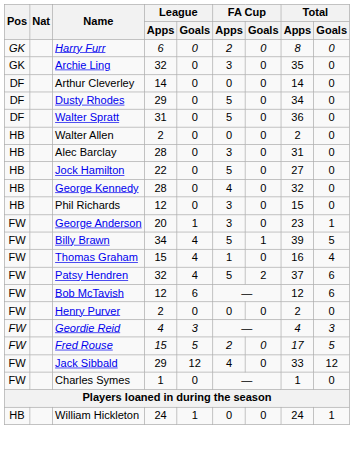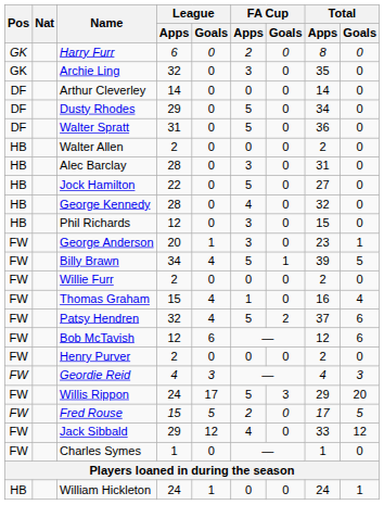+ row: FW | Willie Furr | 2 | 0 | 0 | 0 | 2 | 0
+ row: FW | Willis Rippon | 24 | 17 | 5 | 3 | 29 | 20
